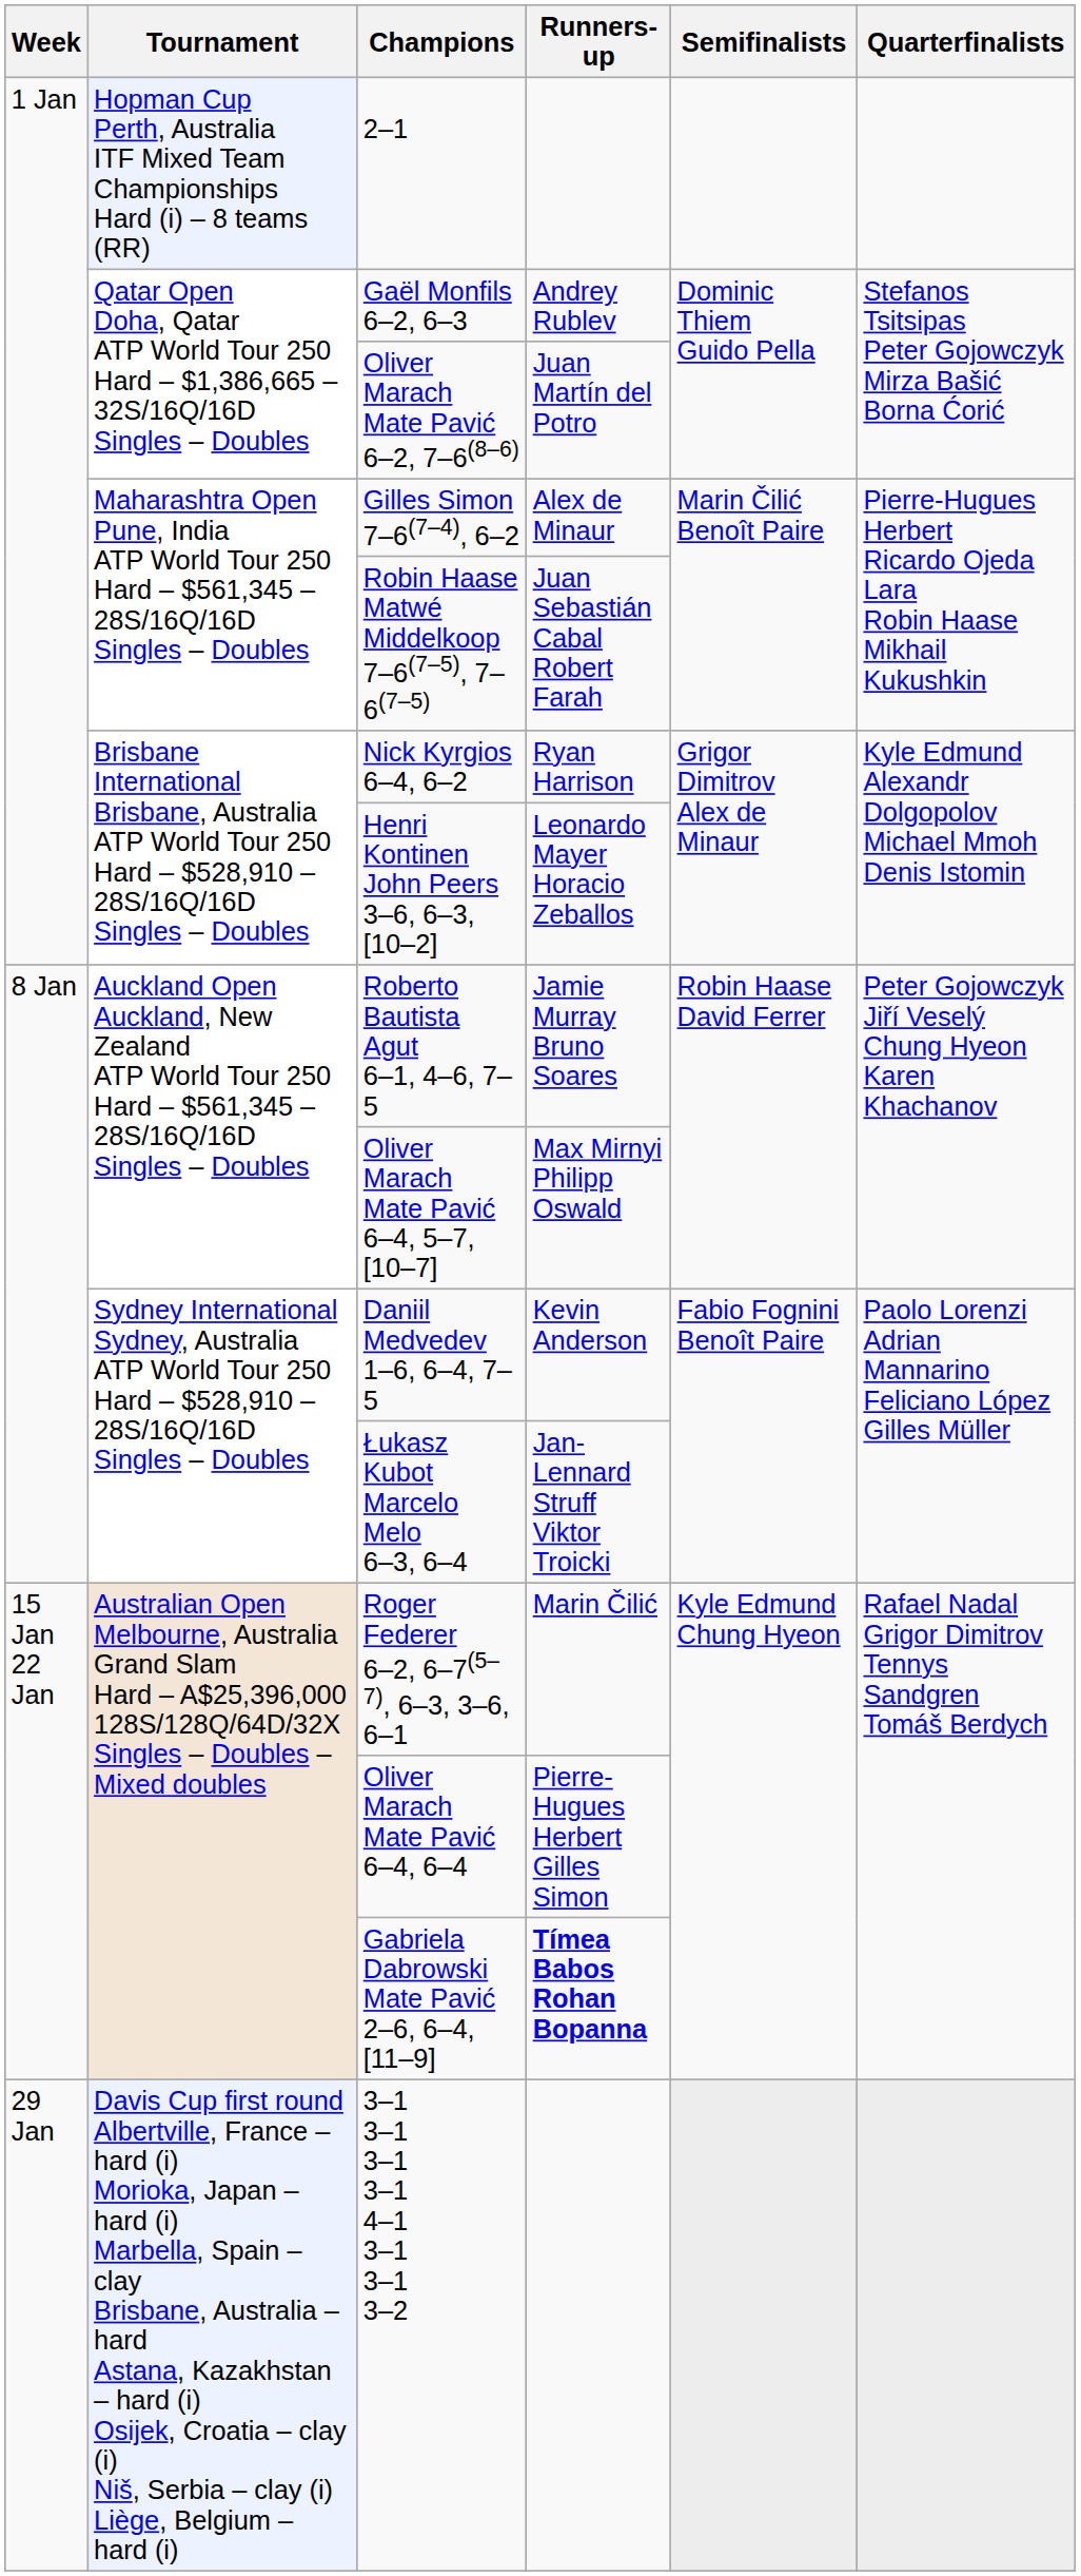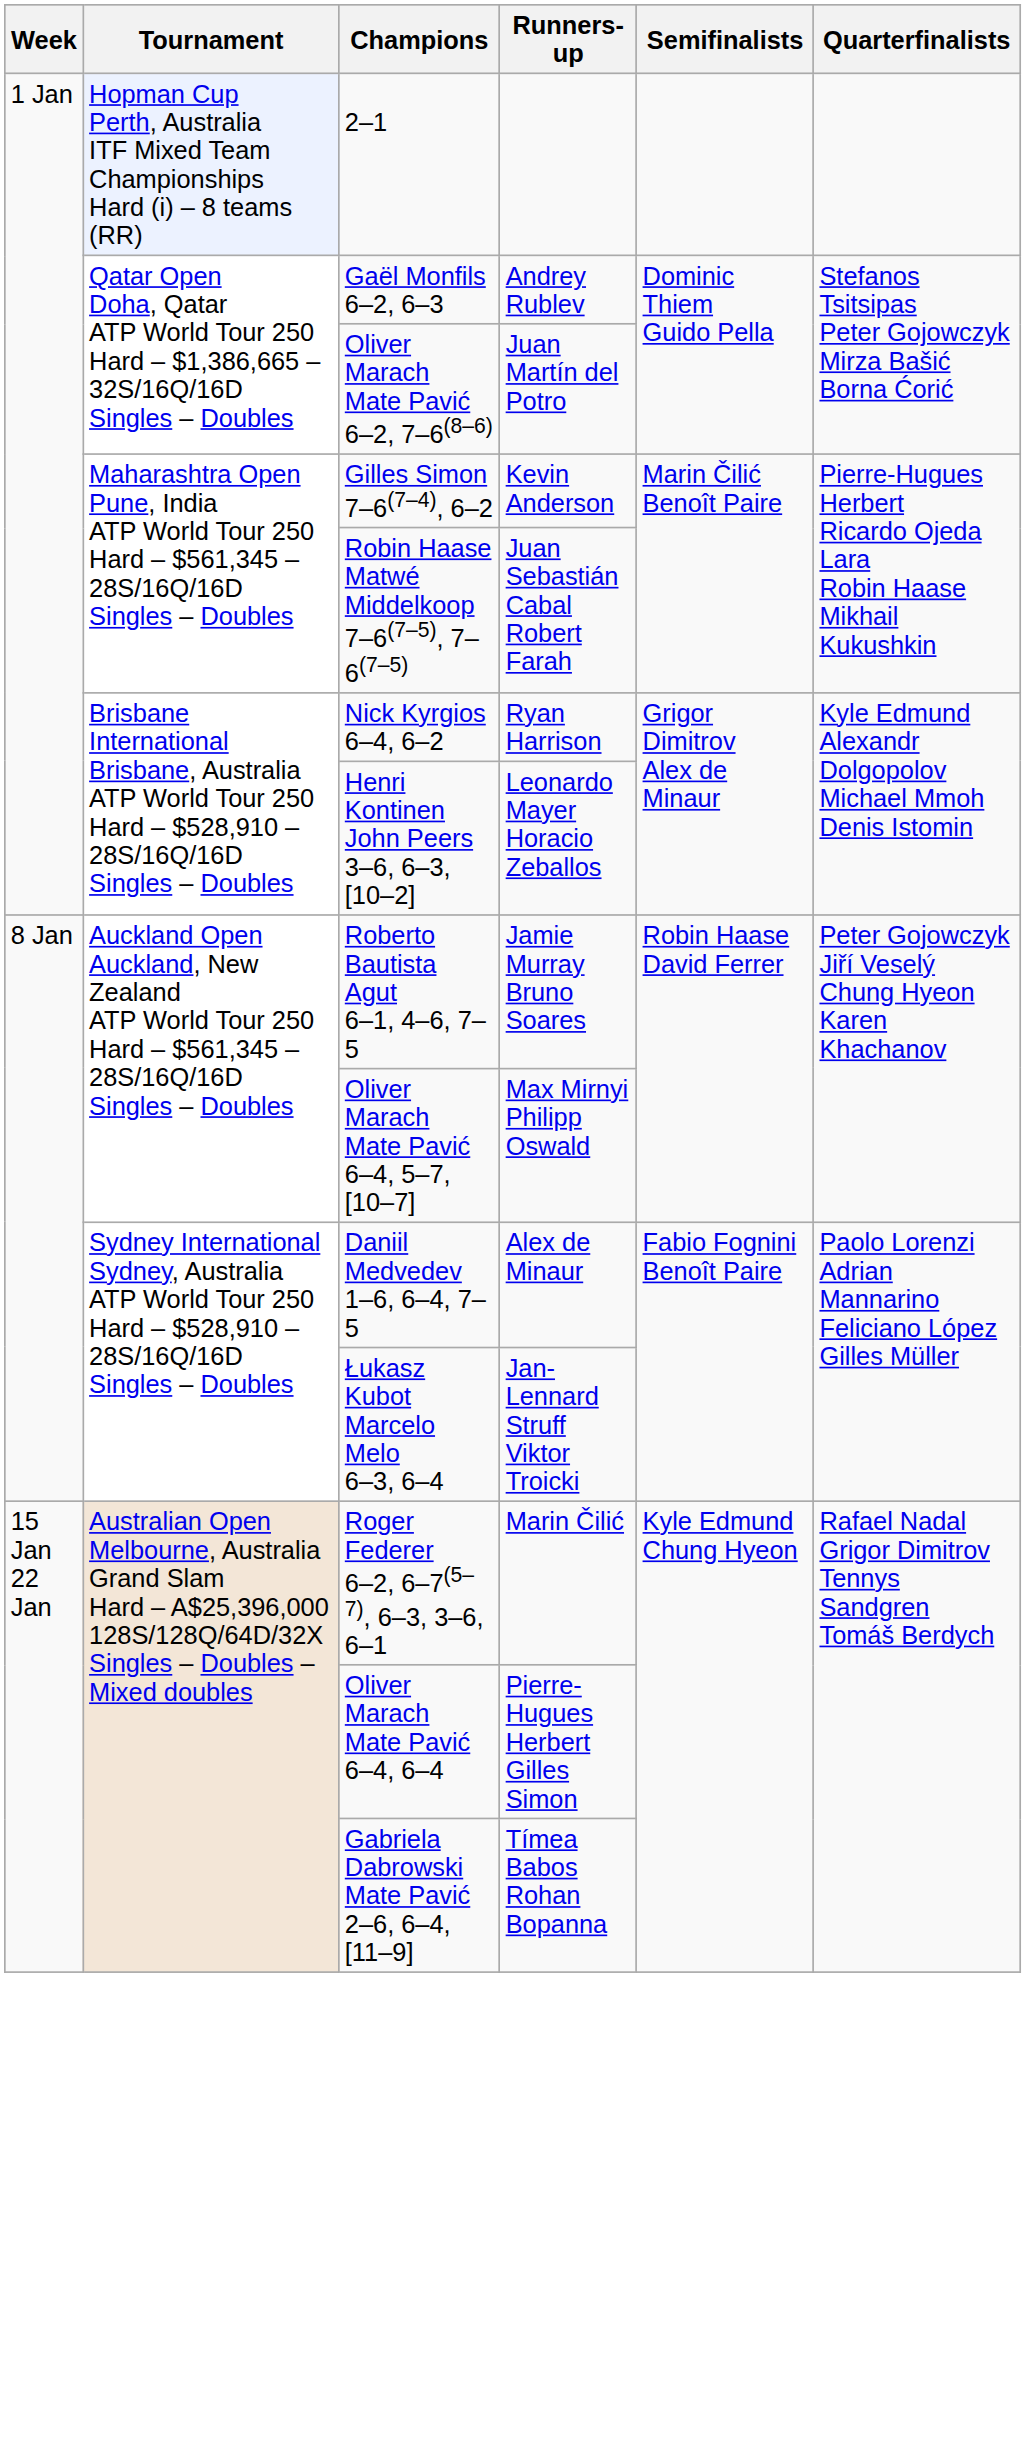Gilles Simon 7–6(7–4), 6–2 | Runners-up: Alex de Minaur -> Kevin Anderson
Daniil Medvedev 1–6, 6–4, 7–5 | Runners-up: Kevin Anderson -> Alex de Minaur
Gabriela Dabrowski Mate Pavić 2–6, 6–4, [11–9] | Runners-up: bold -> normal
- row: 29 Jan | Davis Cup first round Albertville, France – hard (i) Morioka, Japan – hard (i) Marbella, Spain – clay Brisbane, Australia – hard Astana, Kazakhstan – hard (i) Osijek, Croatia – clay (i) Niš, Serbia – clay (i) Liège, Belgium – hard (i) | 3–1 3–1 3–1 3–1 4–1 3–1 3–1 3–2
